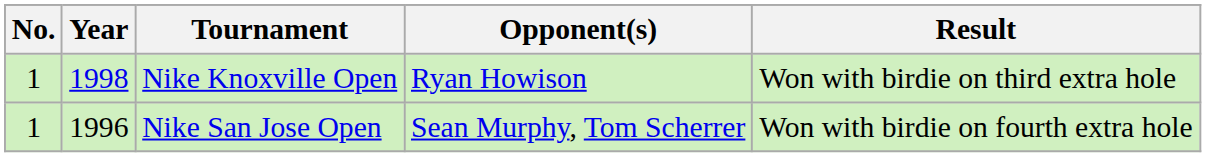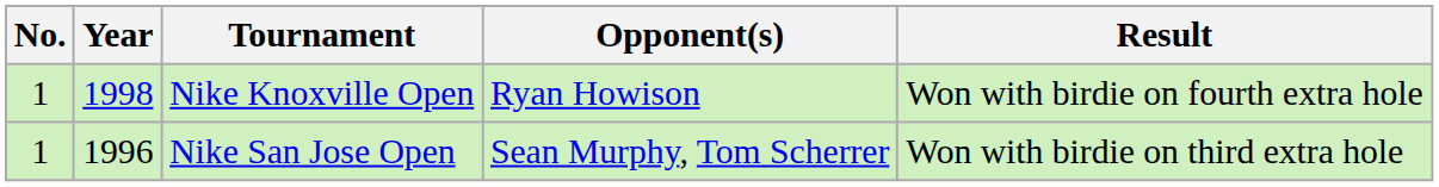Nike Knoxville Open | Result: Won with birdie on third extra hole -> Won with birdie on fourth extra hole
Nike San Jose Open | Result: Won with birdie on fourth extra hole -> Won with birdie on third extra hole
